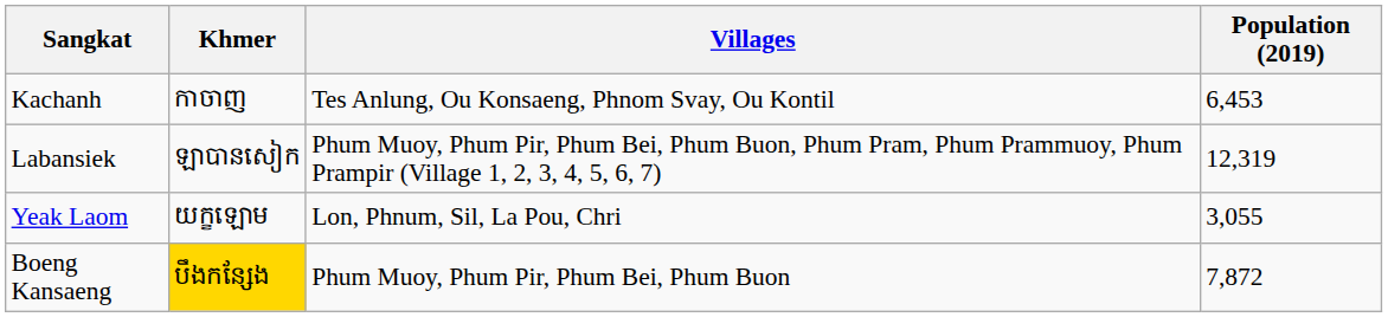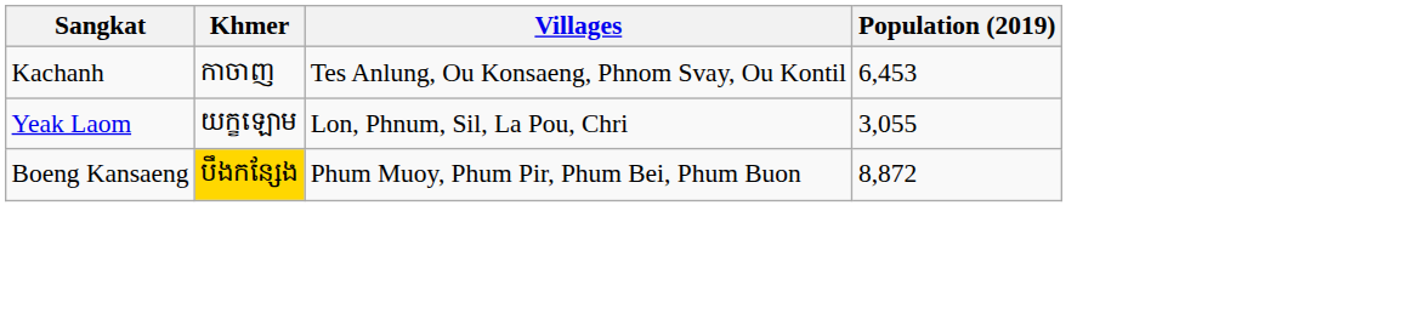- row: Labansiek | ឡាបានសៀក | Phum Muoy, Phum Pir, Phum Bei, Phum Buon, Phum Pram, Phum Prammuoy, Phum Prampir (Village 1, 2, 3, 4, 5, 6, 7) | 12,319
Boeng Kansaeng | Population (2019): 7,872 -> 8,872
